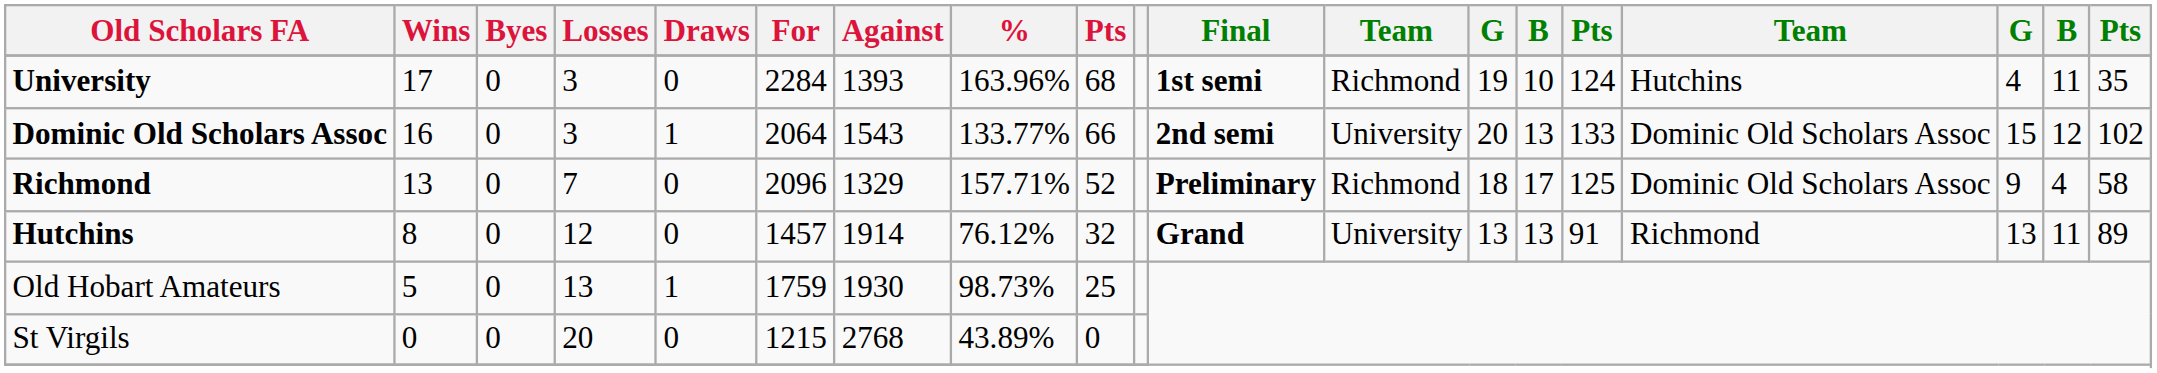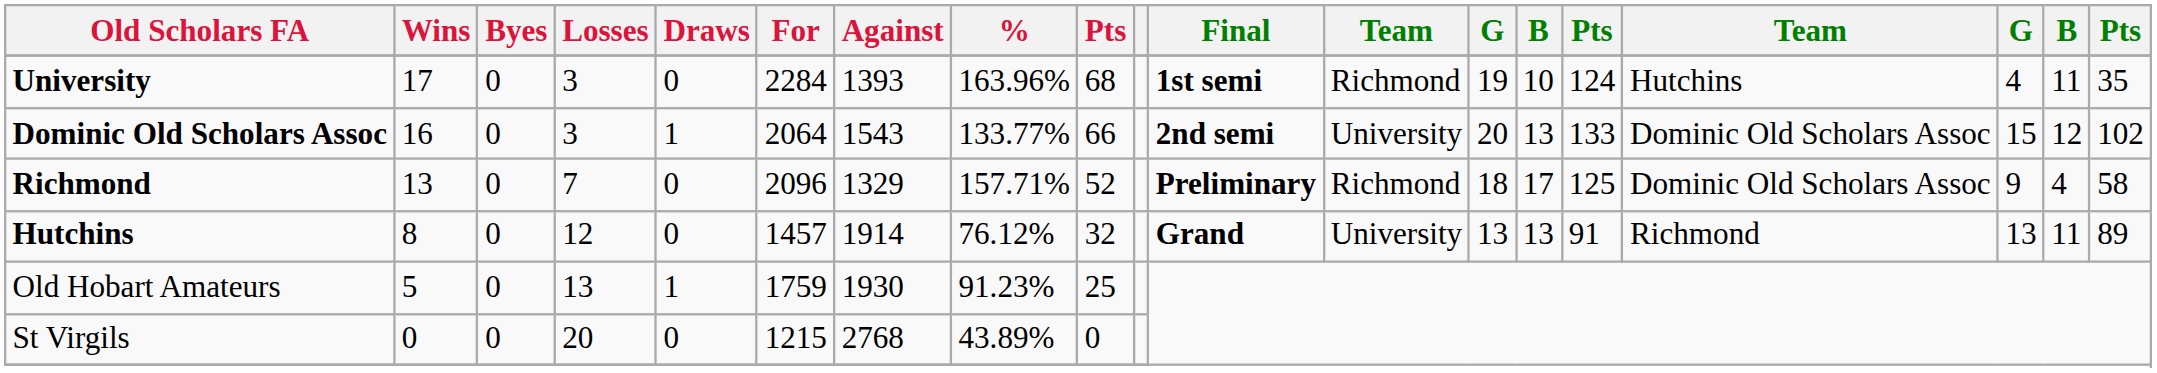Old Hobart Amateurs | %: 98.73% -> 91.23%
